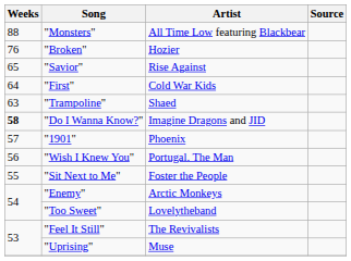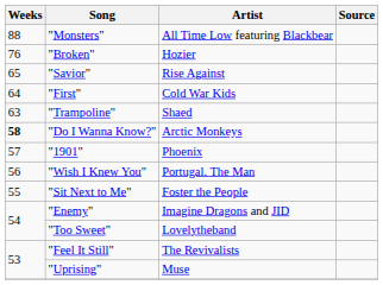"Do I Wanna Know?" | Artist: Imagine Dragons and JID -> Arctic Monkeys
"Enemy" | Artist: Arctic Monkeys -> Imagine Dragons and JID
